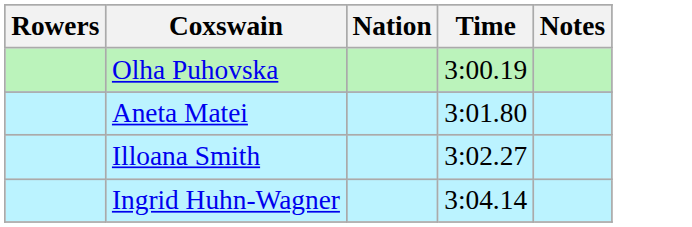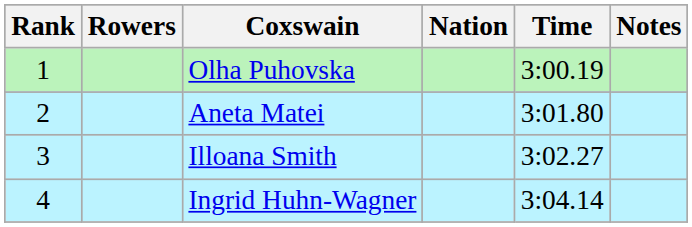+ column: Rank | 1 | 2 | 3 | 4
